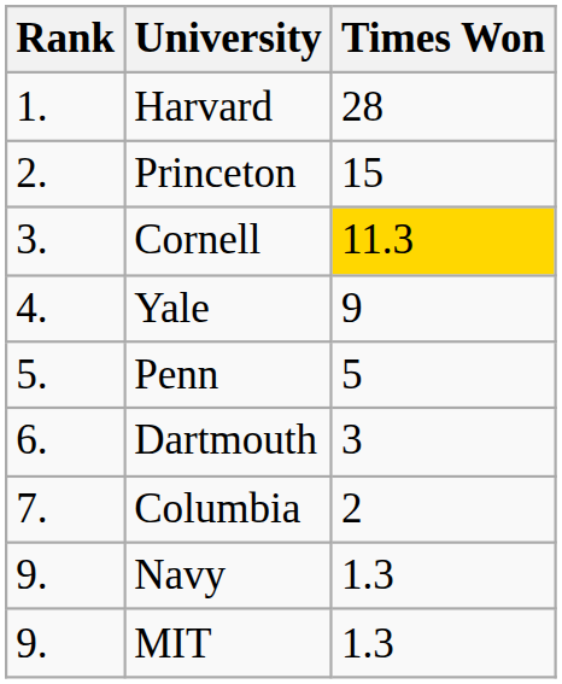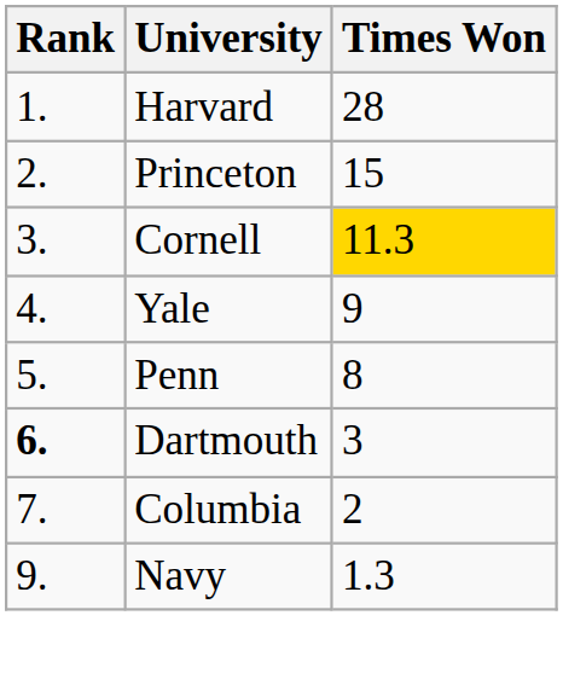Penn | Times Won: 5 -> 8
Dartmouth | Rank: normal -> bold
- row: 9. | MIT | 1.3
